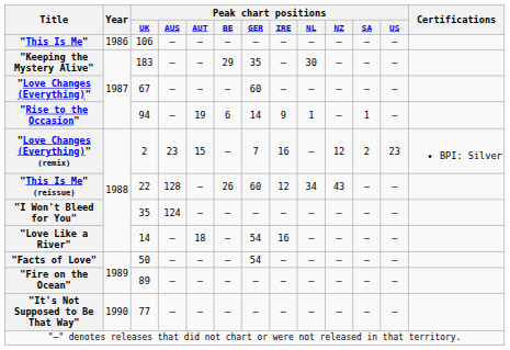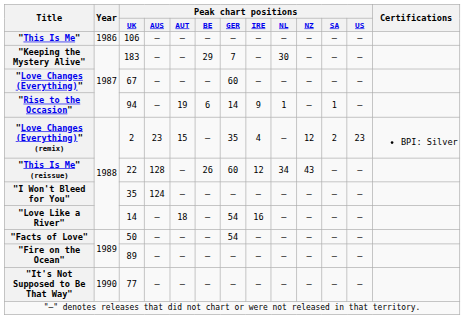"Keeping the Mystery Alive" | Peak chart positions / GER: 35 -> 7
"Love Changes (Everything)" (remix) | Peak chart positions / GER: 7 -> 35
"Love Changes (Everything)" (remix) | Peak chart positions / IRE: 16 -> 4
